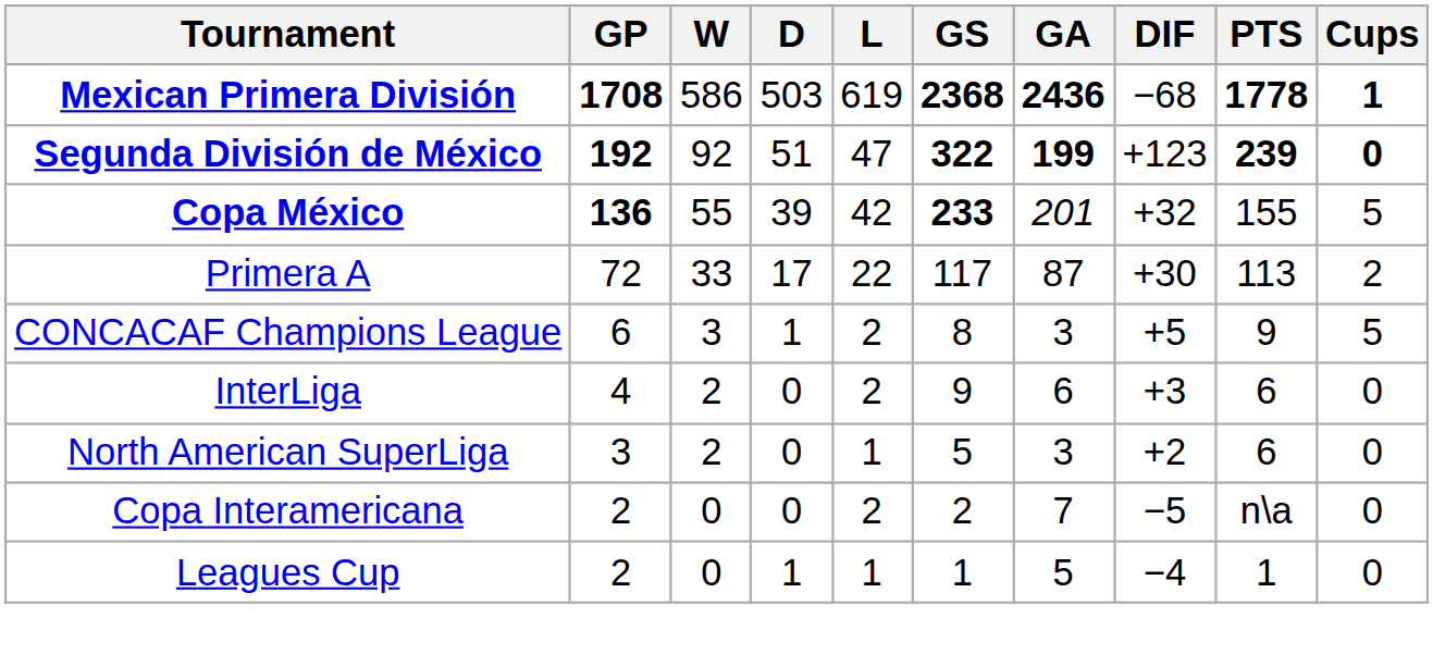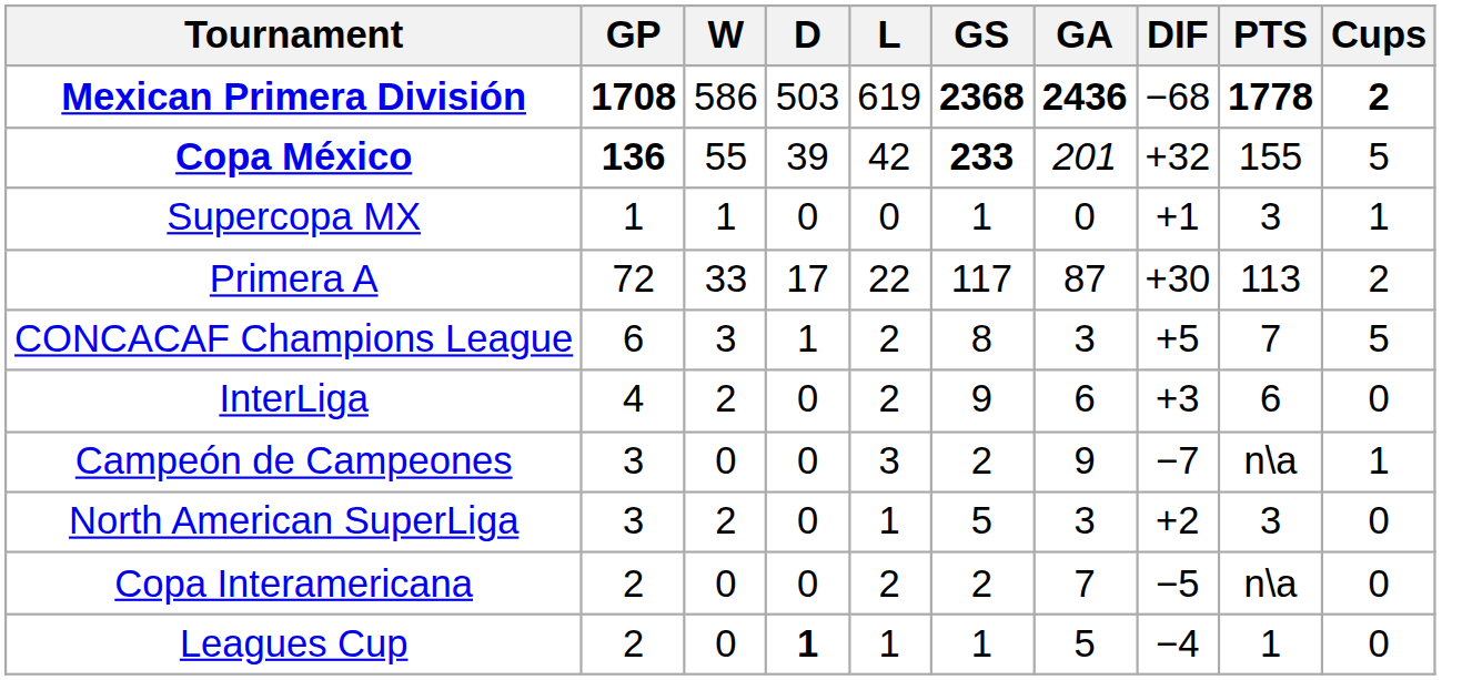Mexican Primera División | Cups: 1 -> 2
- row: Segunda División de México | 192 | 92 | 51 | 47 | 322 | 199 | +123 | 239 | 0
+ row: Supercopa MX | 1 | 1 | 0 | 0 | 1 | 0 | +1 | 3 | 1
CONCACAF Champions League | PTS: 9 -> 7
+ row: Campeón de Campeones | 3 | 0 | 0 | 3 | 2 | 9 | −7 | n\a | 1
North American SuperLiga | PTS: 6 -> 3
Leagues Cup | D: normal -> bold
